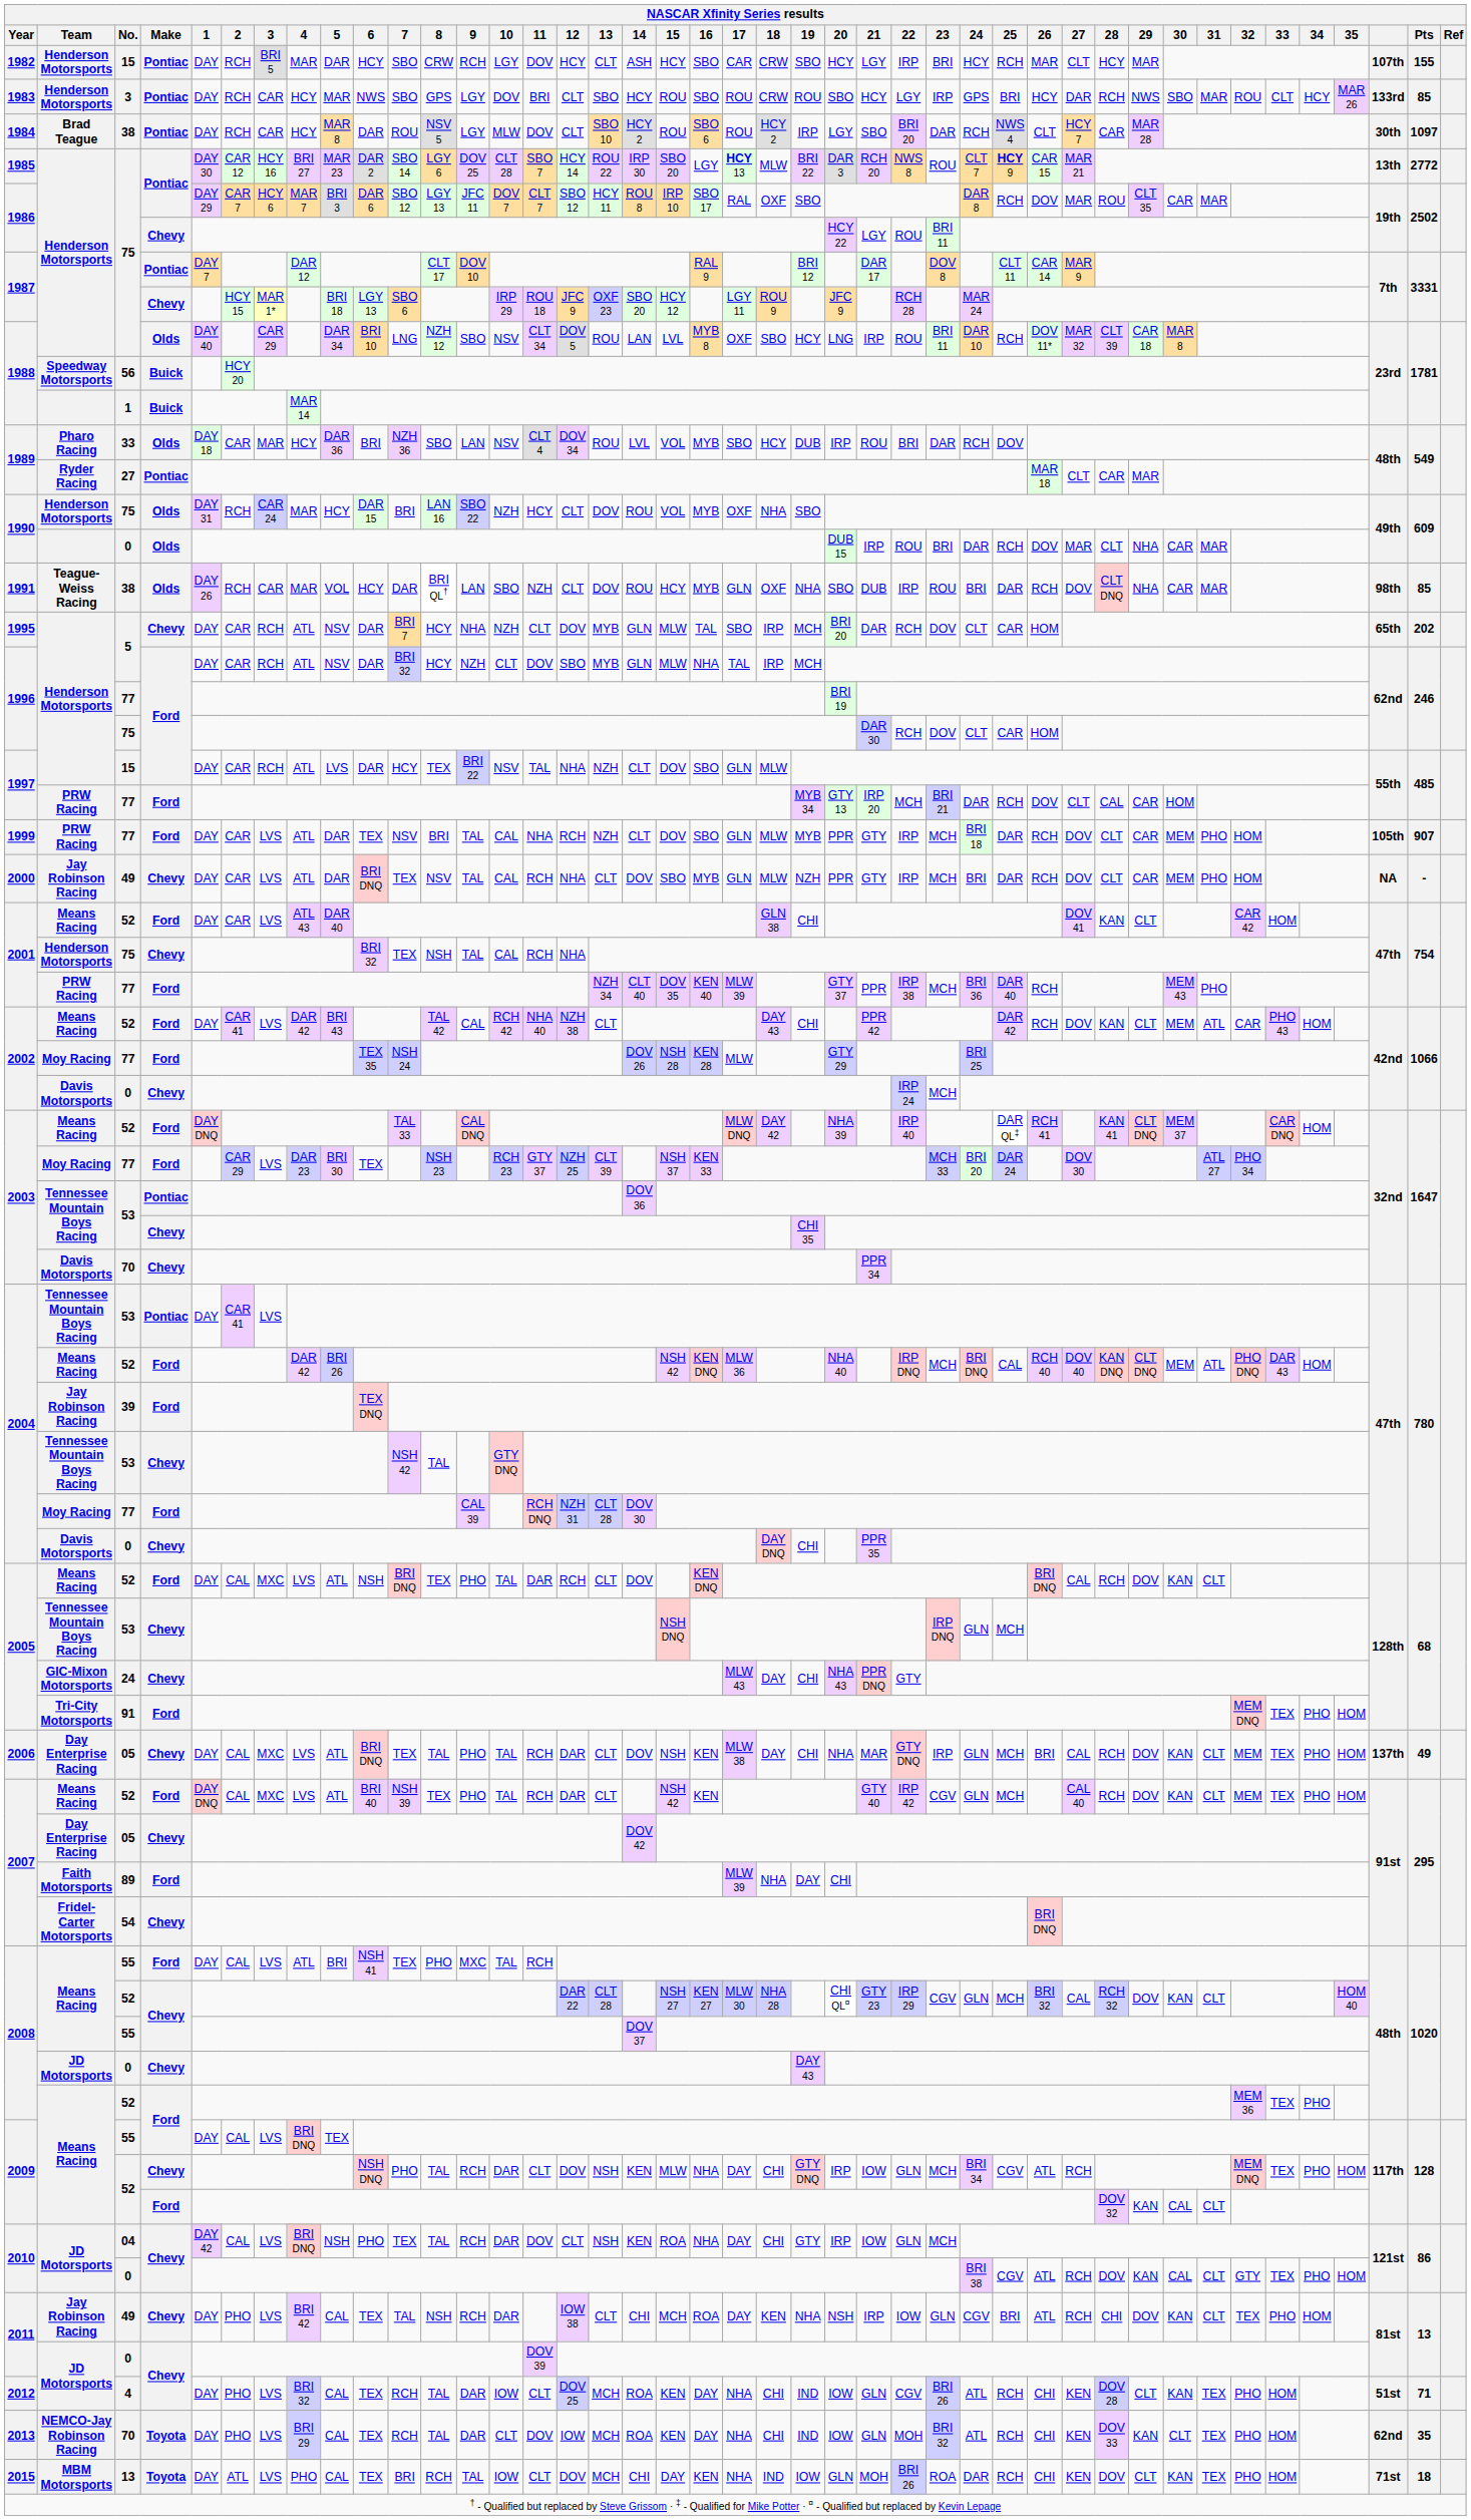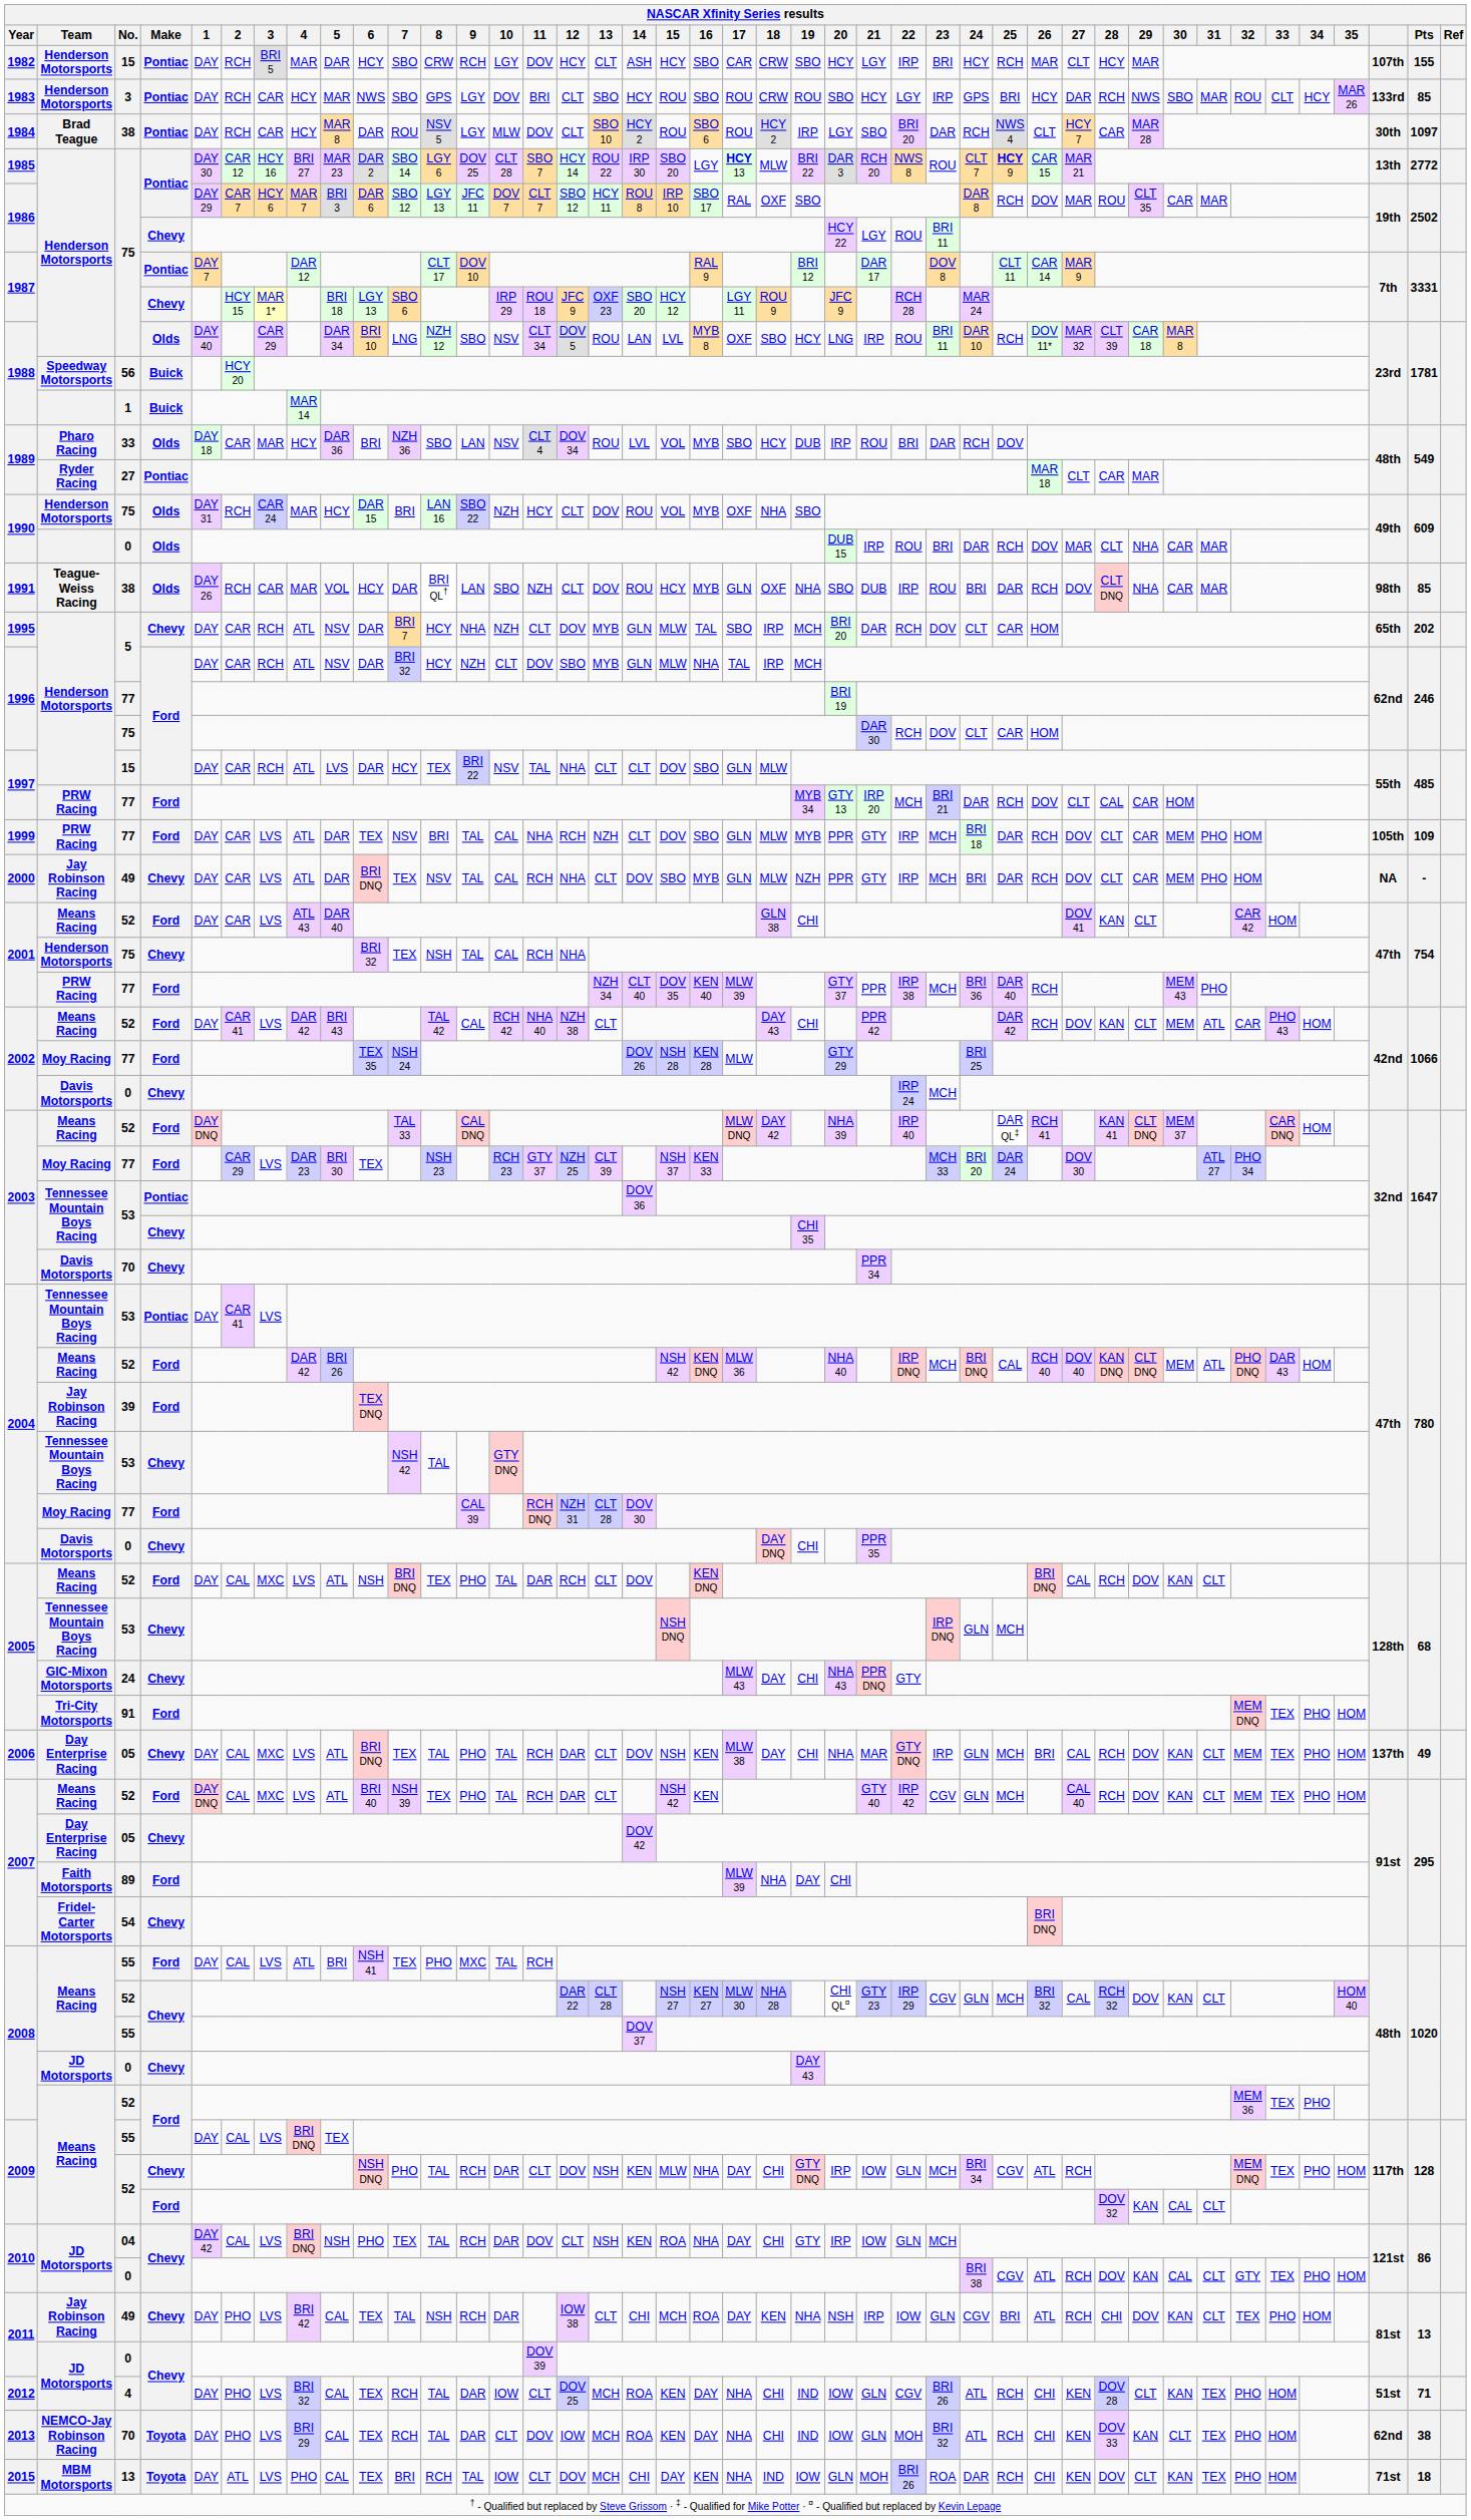1997 / 15 | NASCAR Xfinity Series results / 13: NZH -> CLT
1999 | NASCAR Xfinity Series results / Pts: 907 -> 109
2013 | NASCAR Xfinity Series results / Pts: 35 -> 38
